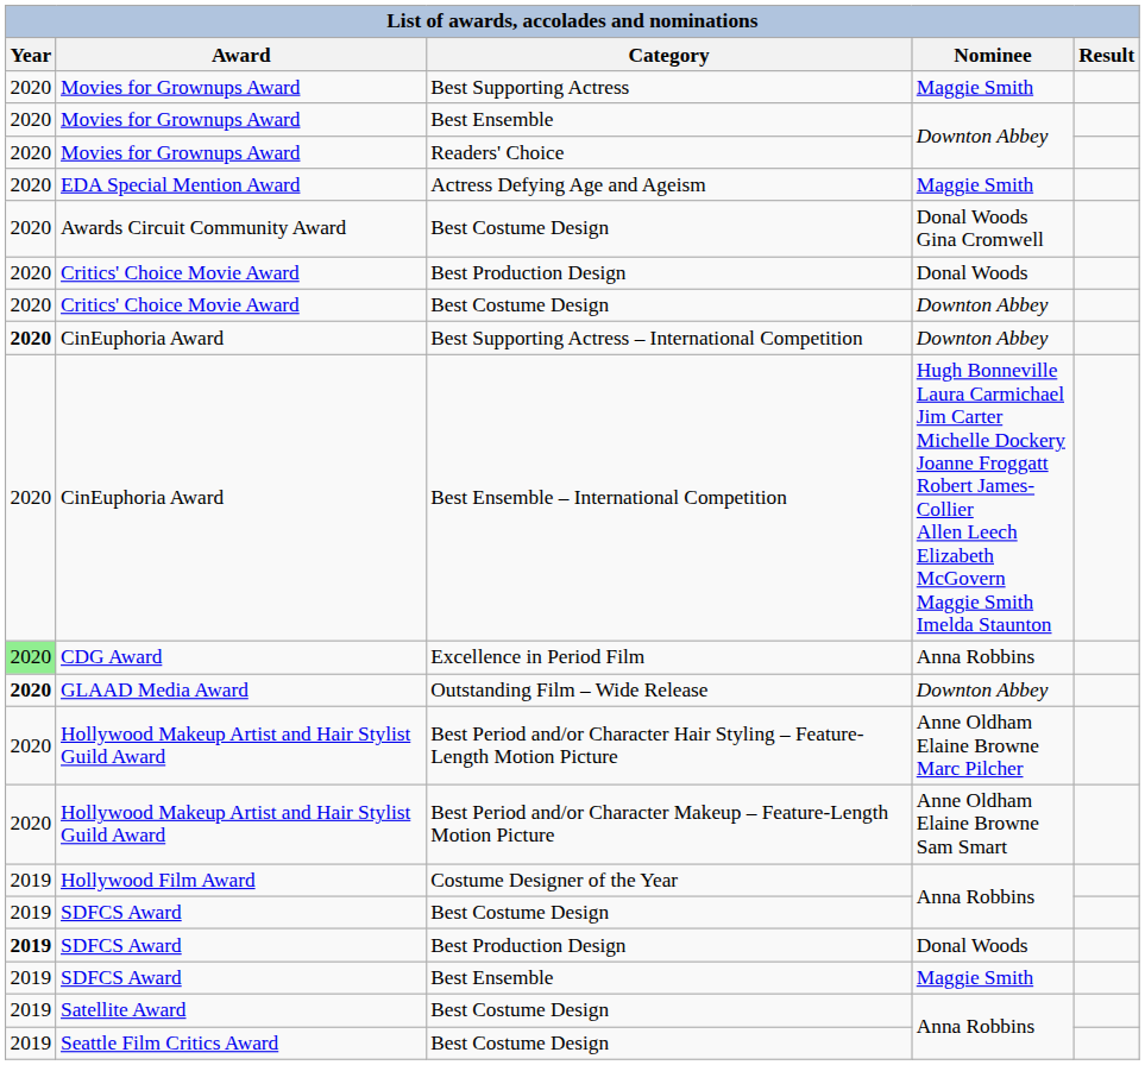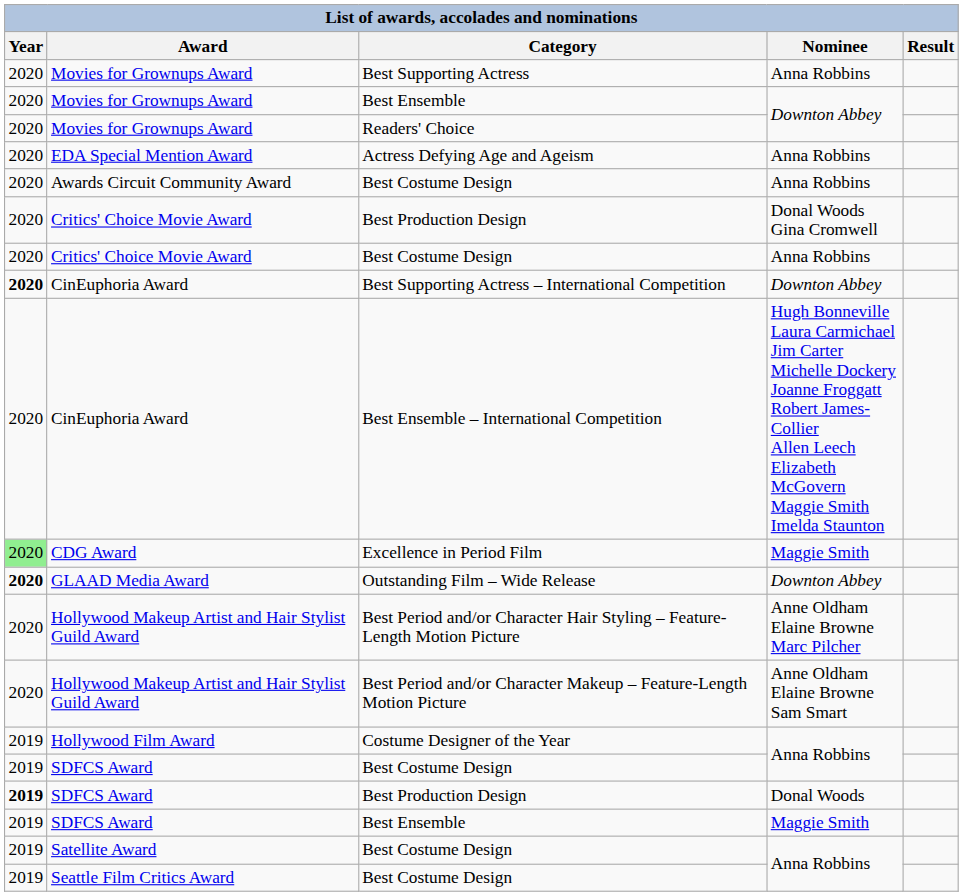Best Supporting Actress | Nominee: Maggie Smith -> Anna Robbins
Actress Defying Age and Ageism | Nominee: Maggie Smith -> Anna Robbins
Awards Circuit Community Award / Best Costume Design | Nominee: Donal Woods Gina Cromwell -> Anna Robbins
Critics' Choice Movie Award / Best Production Design | Nominee: Donal Woods -> Donal Woods Gina Cromwell
Critics' Choice Movie Award / Best Costume Design | Nominee: Downton Abbey -> Anna Robbins
Excellence in Period Film | Nominee: Anna Robbins -> Maggie Smith
